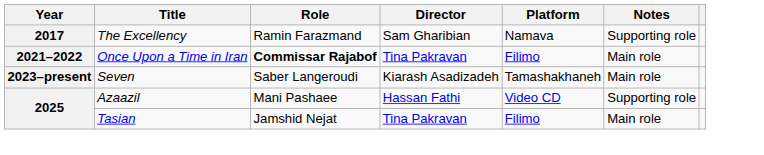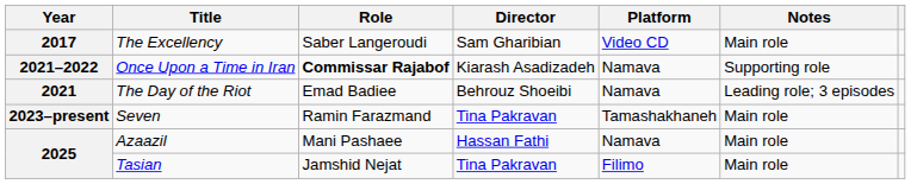The Excellency | Role: Ramin Farazmand -> Saber Langeroudi
The Excellency | Platform: Namava -> Video CD
The Excellency | Notes: Supporting role -> Main role
Once Upon a Time in Iran | Director: Tina Pakravan -> Kiarash Asadizadeh
Once Upon a Time in Iran | Platform: Filimo -> Namava
Once Upon a Time in Iran | Notes: Main role -> Supporting role
+ row: 2021 | The Day of the Riot | Emad Badiee | Behrouz Shoeibi | Namava | Leading role; 3 episodes
Seven | Role: Saber Langeroudi -> Ramin Farazmand
Seven | Director: Kiarash Asadizadeh -> Tina Pakravan
Azaazil | Platform: Video CD -> Namava
Azaazil | Notes: Supporting role -> Main role
